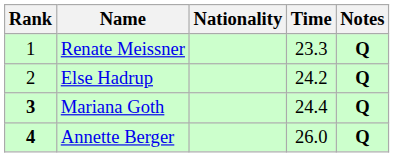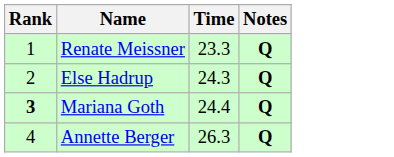- column: Nationality
Else Hadrup | Time: 24.2 -> 24.3
Annette Berger | Rank: bold -> normal
Annette Berger | Time: 26.0 -> 26.3
